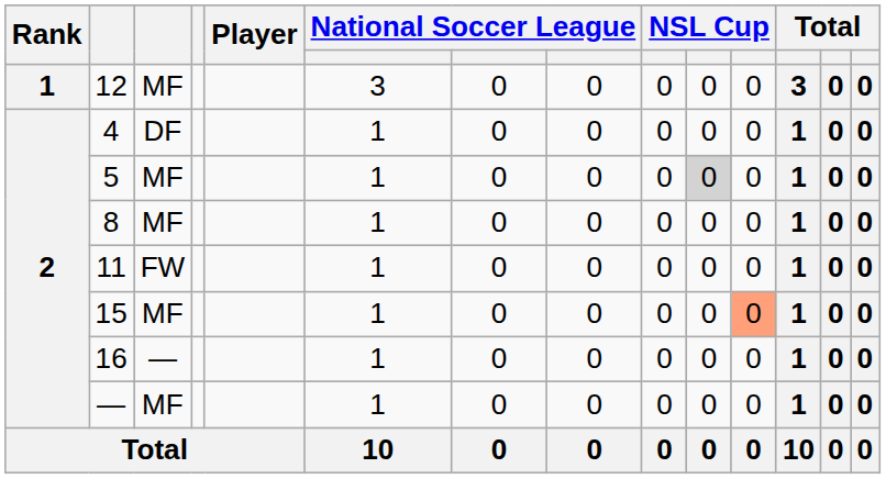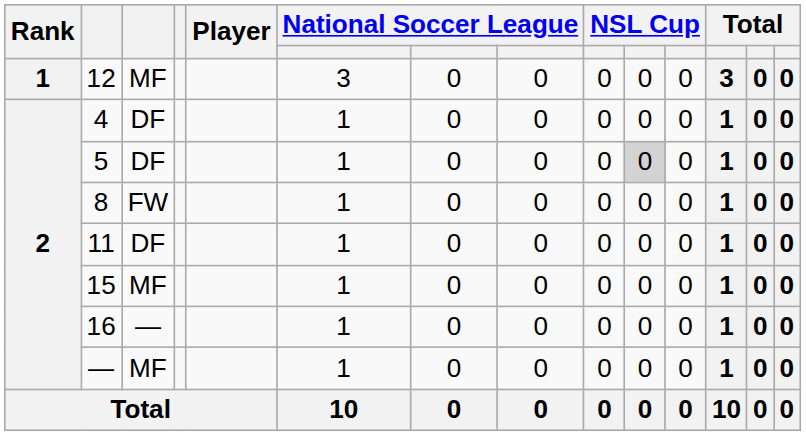5 | column 3: MF -> DF
8 | column 3: MF -> FW
11 | column 3: FW -> DF
15 | column 11: lightsalmon background -> no background
